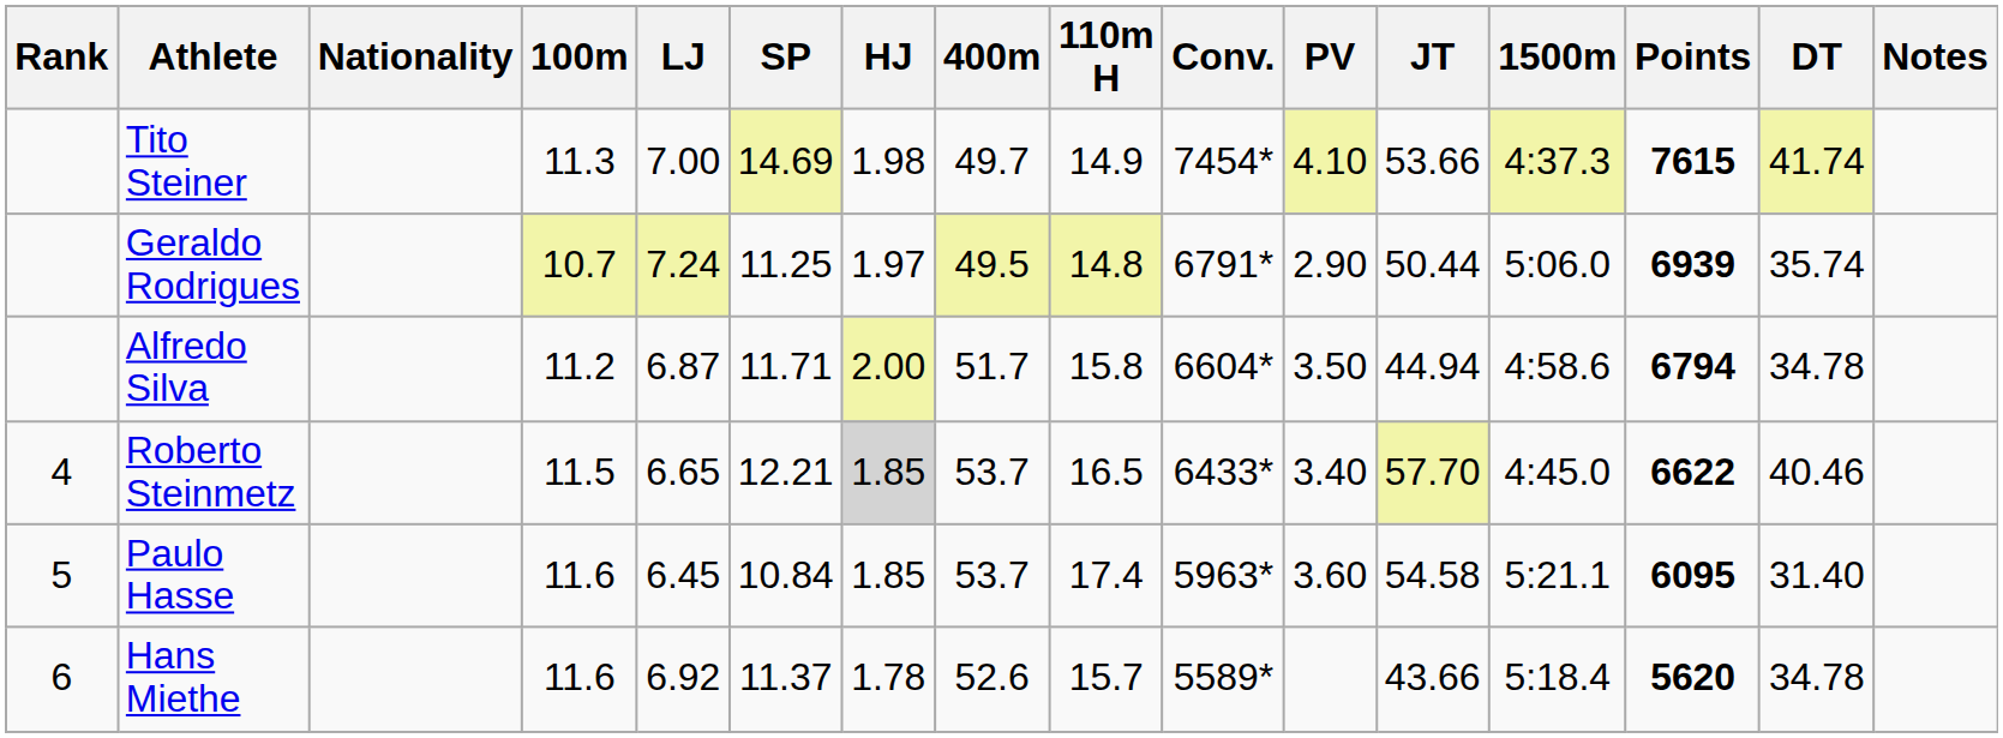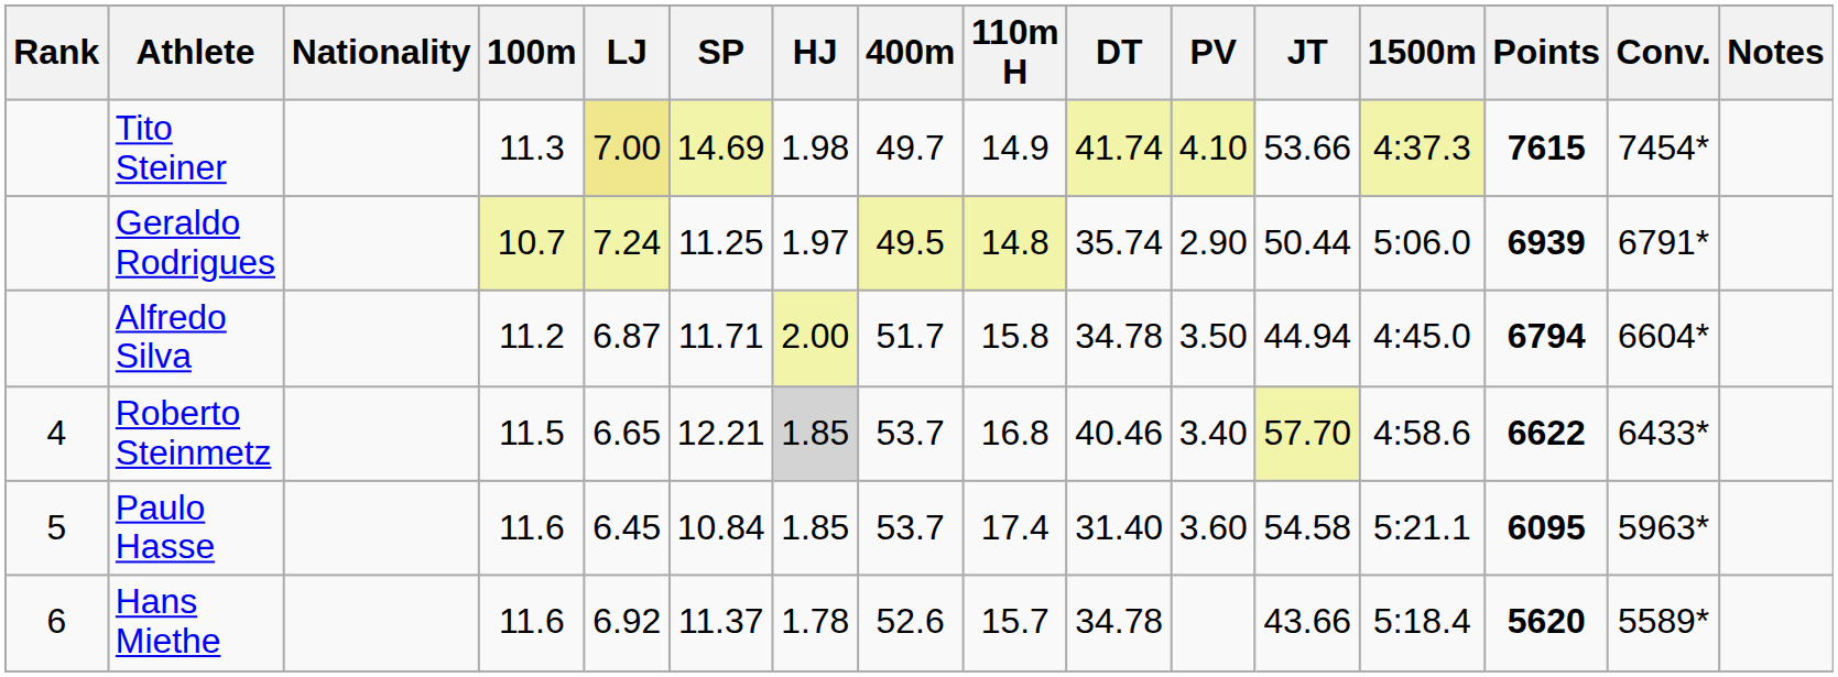columns swapped: DT <-> Conv.
Tito Steiner | LJ: no background -> khaki background
Alfredo Silva | 1500m: 4:58.6 -> 4:45.0
Roberto Steinmetz | 110m H: 16.5 -> 16.8
Roberto Steinmetz | 1500m: 4:45.0 -> 4:58.6
